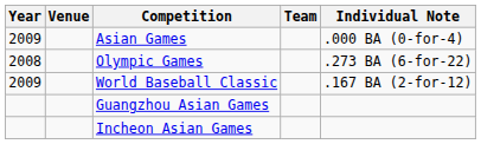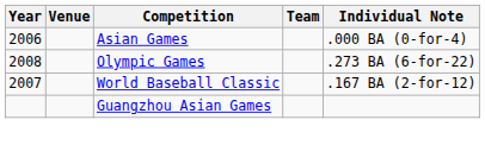Asian Games | Year: 2009 -> 2006
World Baseball Classic | Year: 2009 -> 2007
- row: Incheon Asian Games
